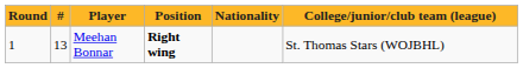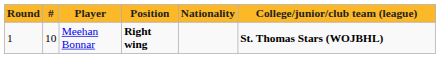Meehan Bonnar | #: 13 -> 10
Meehan Bonnar | College/junior/club team (league): normal -> bold
